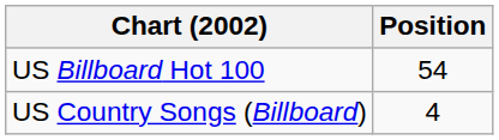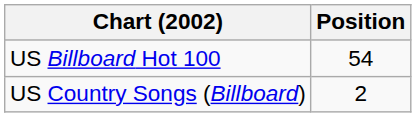US Country Songs (Billboard) | Position: 4 -> 2
